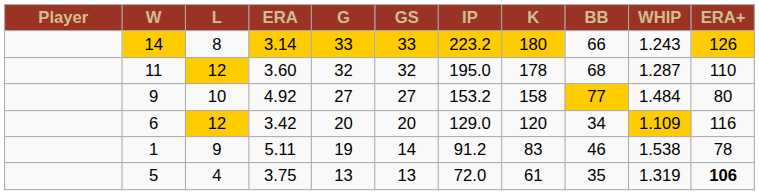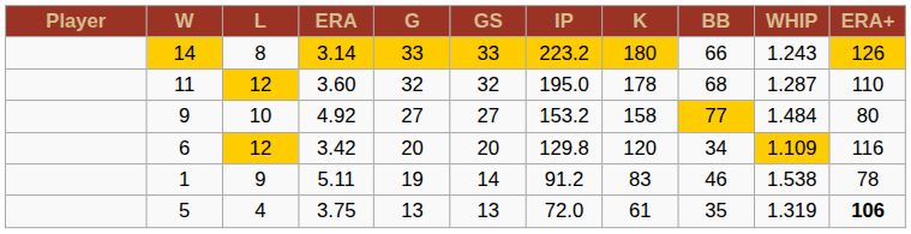6 | IP: 129.0 -> 129.8
